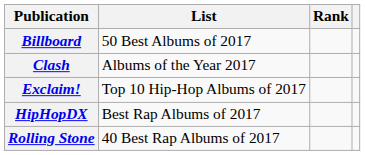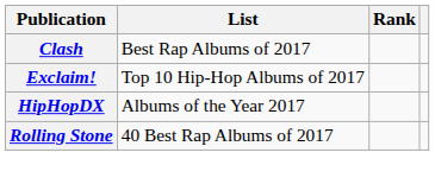- row: Billboard | 50 Best Albums of 2017
Clash | List: Albums of the Year 2017 -> Best Rap Albums of 2017
HipHopDX | List: Best Rap Albums of 2017 -> Albums of the Year 2017
